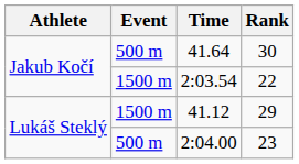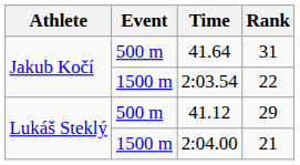41.64 | Rank: 30 -> 31
41.12 | Event: 1500 m -> 500 m
2:04.00 | Event: 500 m -> 1500 m
2:04.00 | Rank: 23 -> 21
